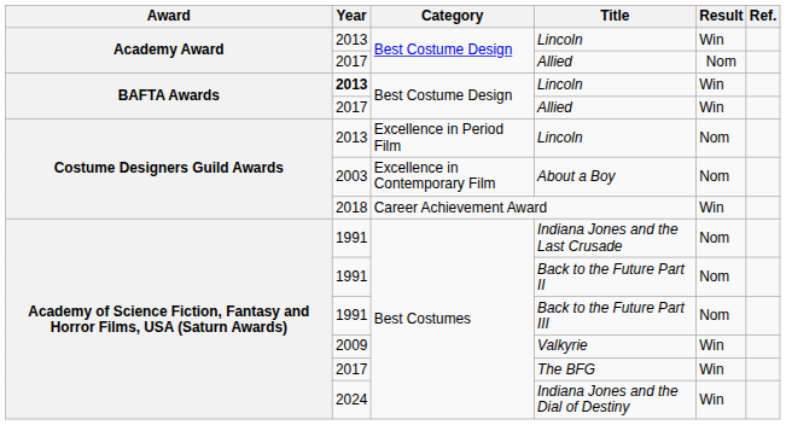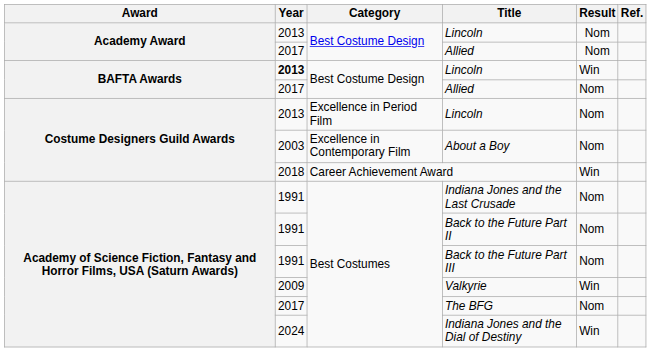Academy Award / Lincoln | Result: Win -> Nom
BAFTA Awards / Allied | Result: Win -> Nom
The BFG | Result: Win -> Nom
